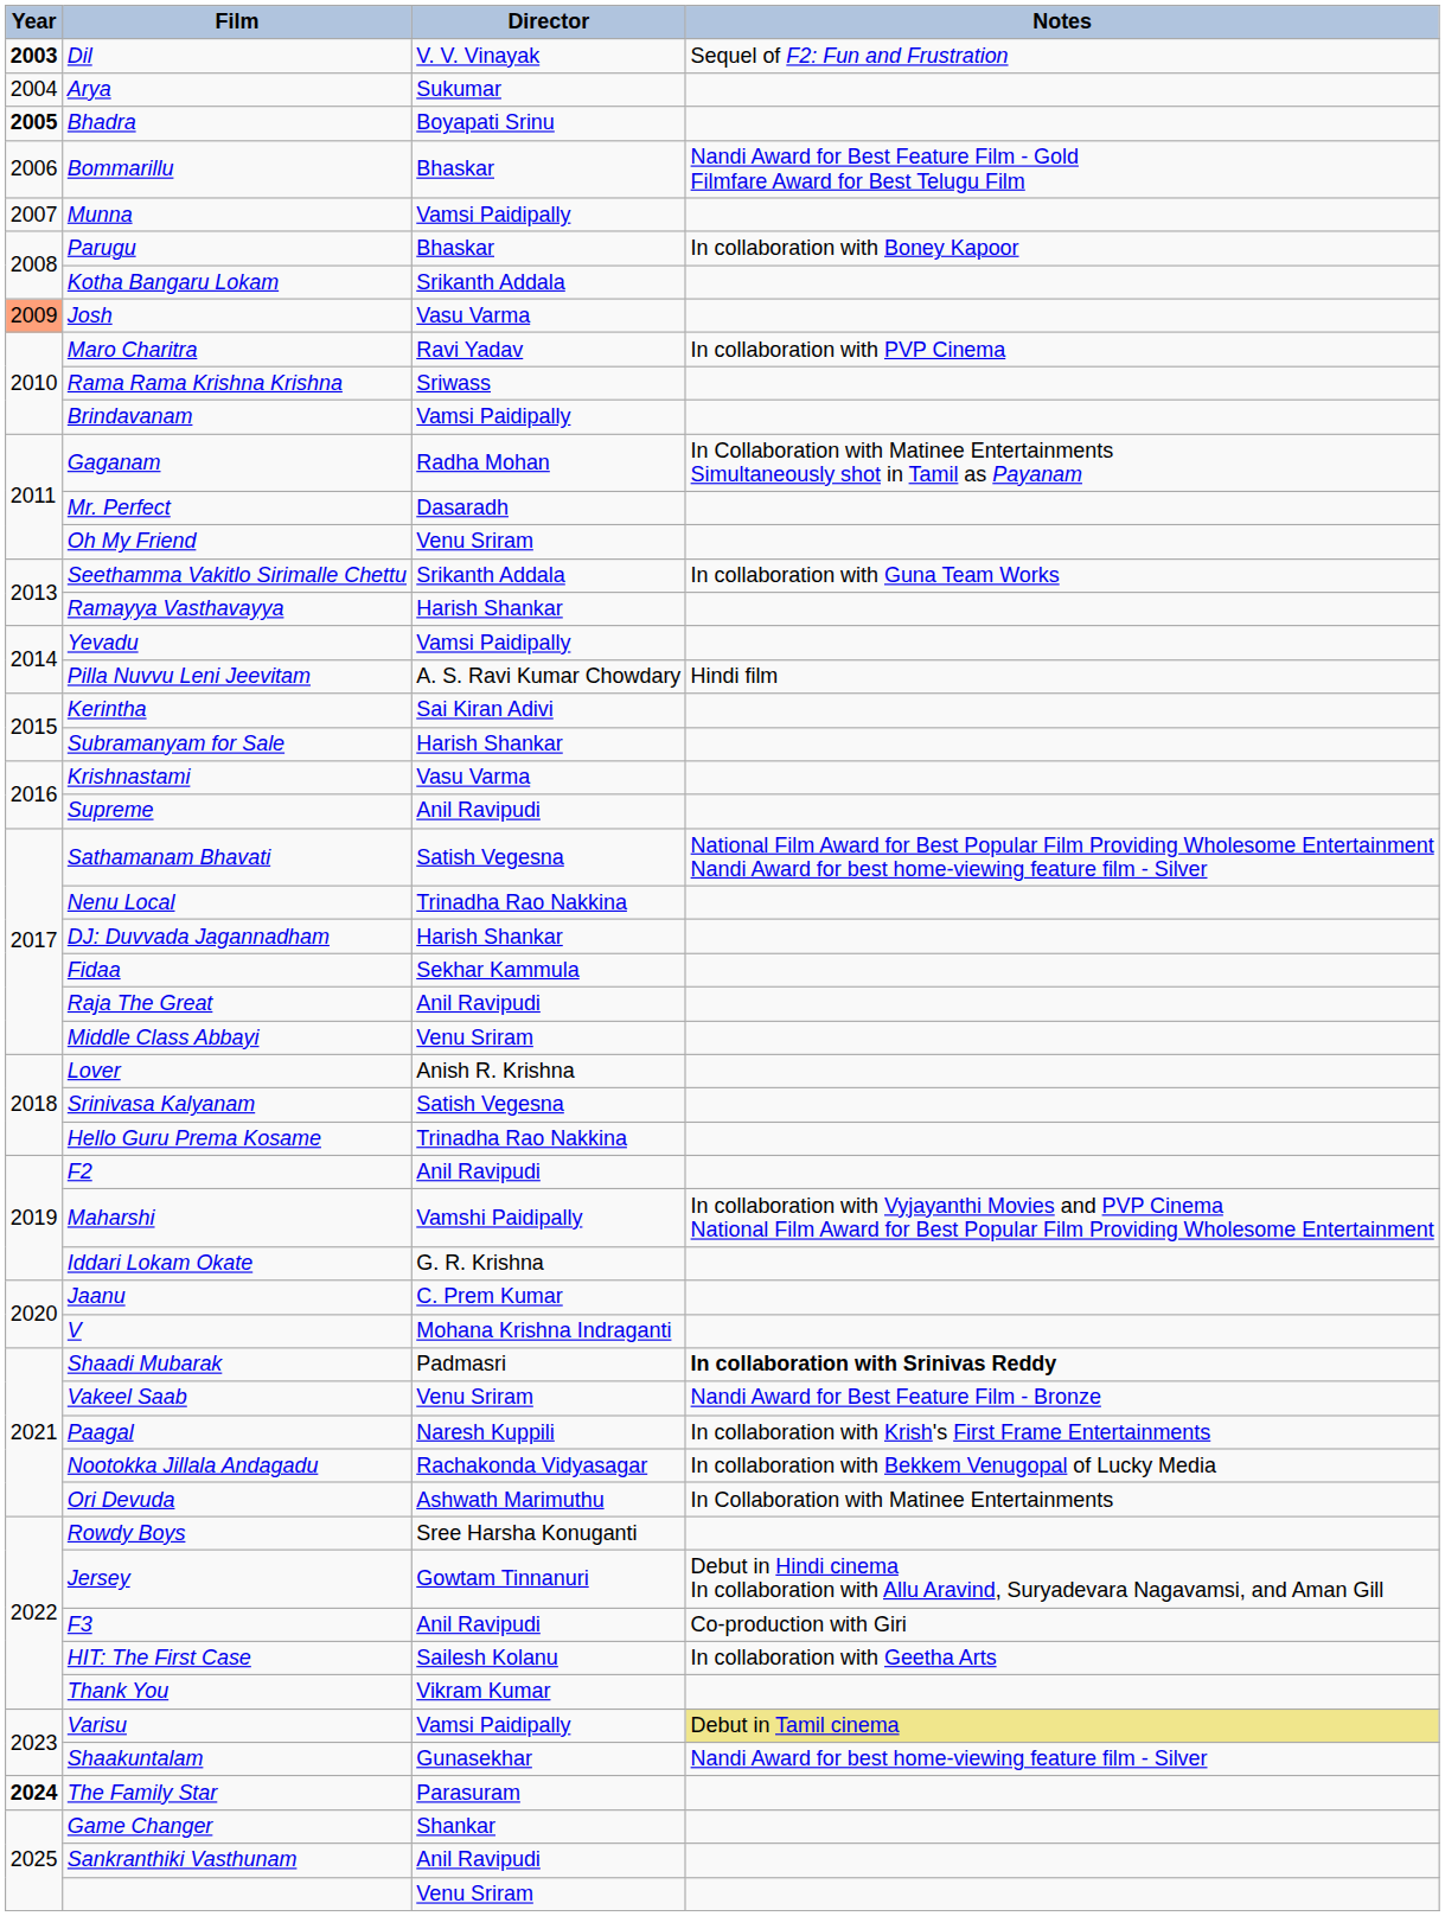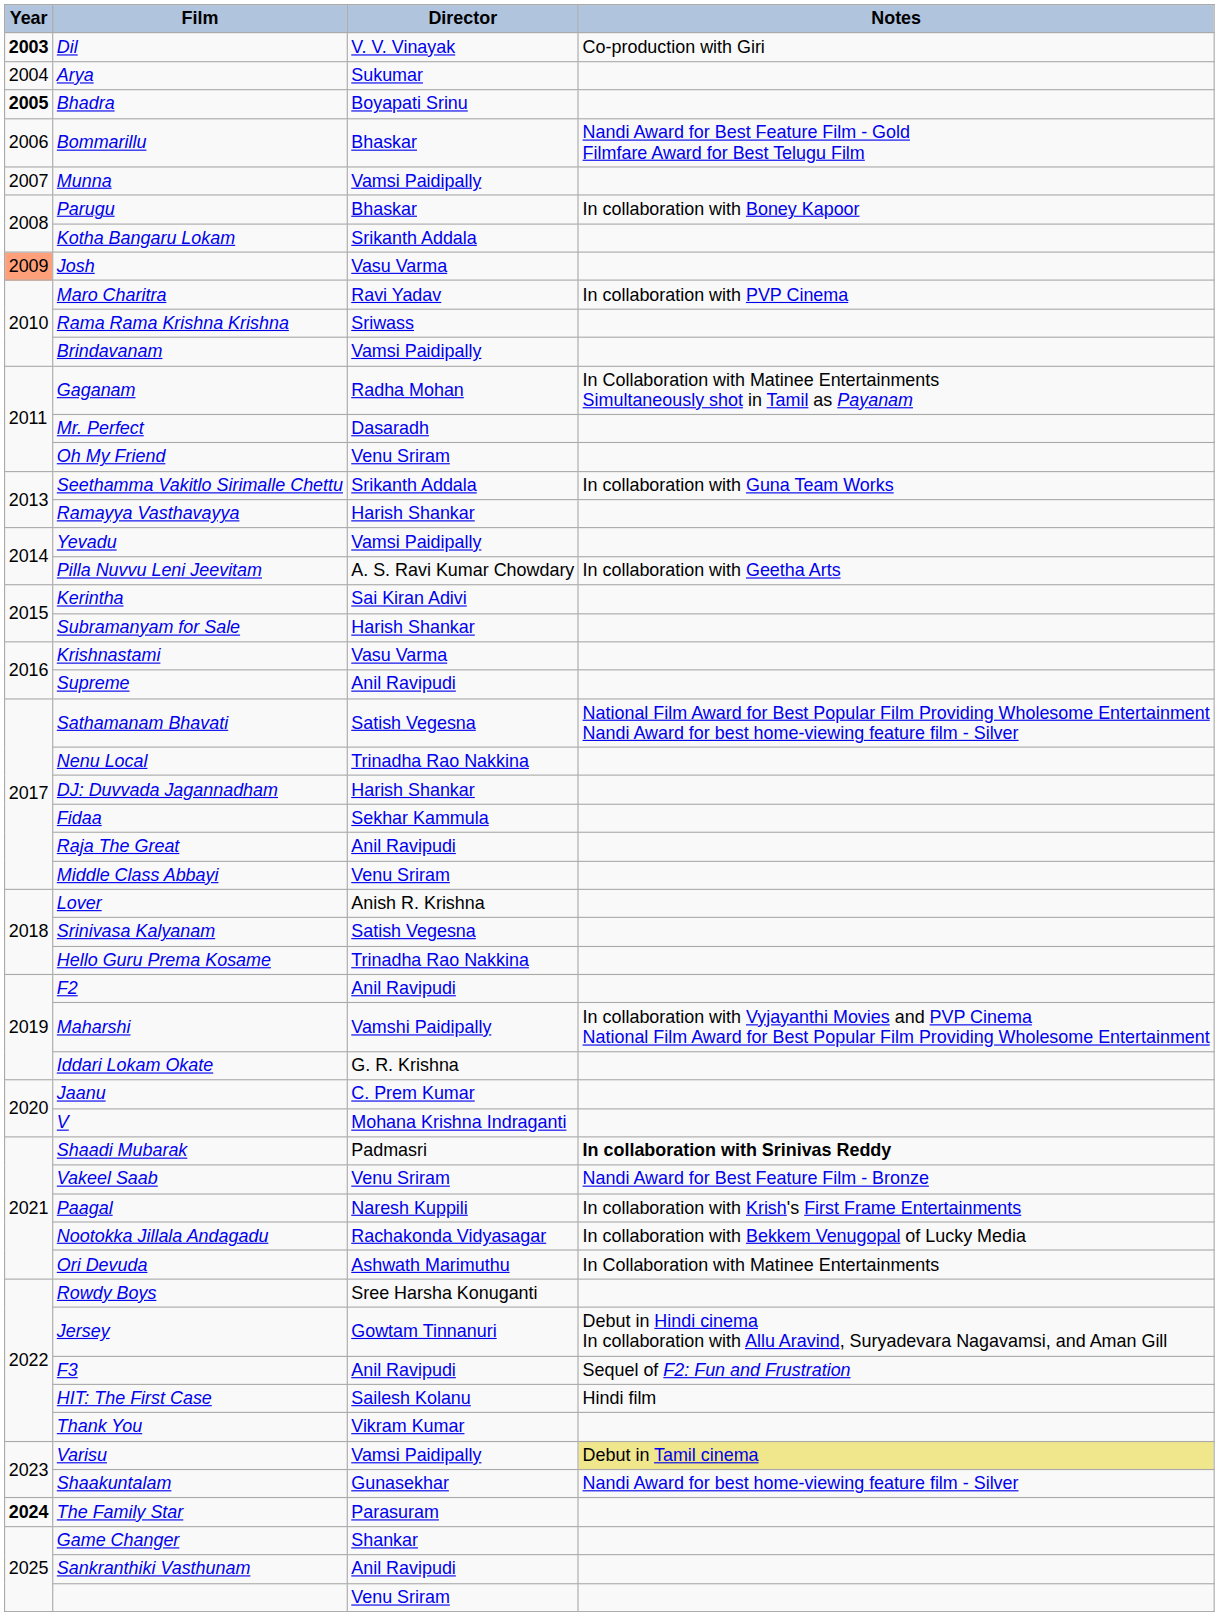Dil | Notes: Sequel of F2: Fun and Frustration -> Co-production with Giri
Pilla Nuvvu Leni Jeevitam | Notes: Hindi film -> In collaboration with Geetha Arts
F3 | Notes: Co-production with Giri -> Sequel of F2: Fun and Frustration
HIT: The First Case | Notes: In collaboration with Geetha Arts -> Hindi film
